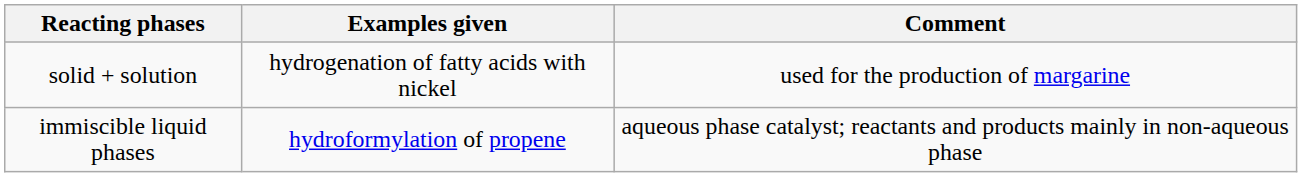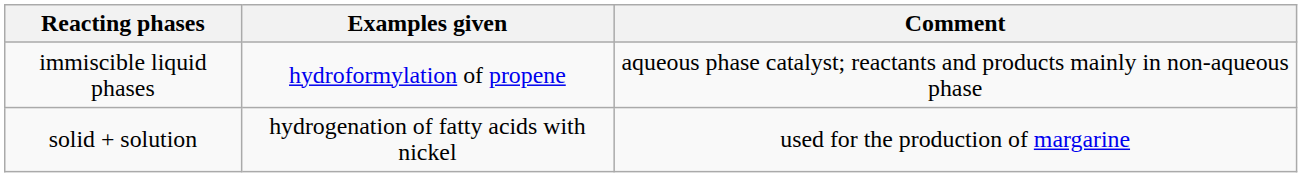rows swapped: solid + solution <-> immiscible liquid phases
